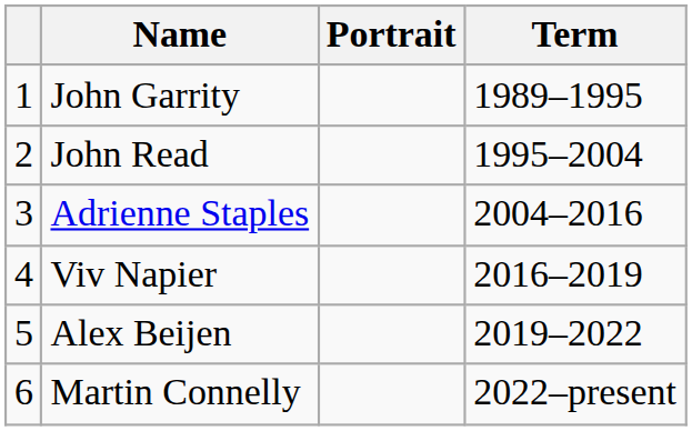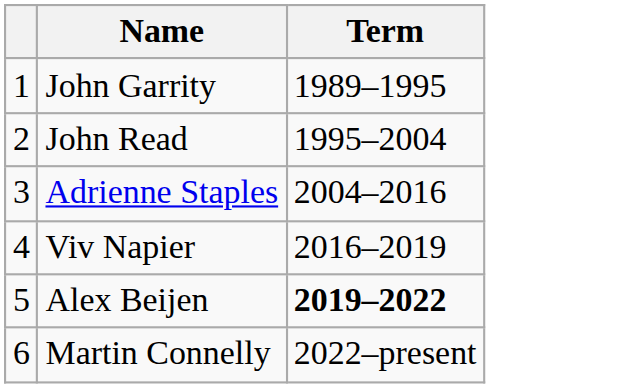- column: Portrait
Alex Beijen | Term: normal -> bold
